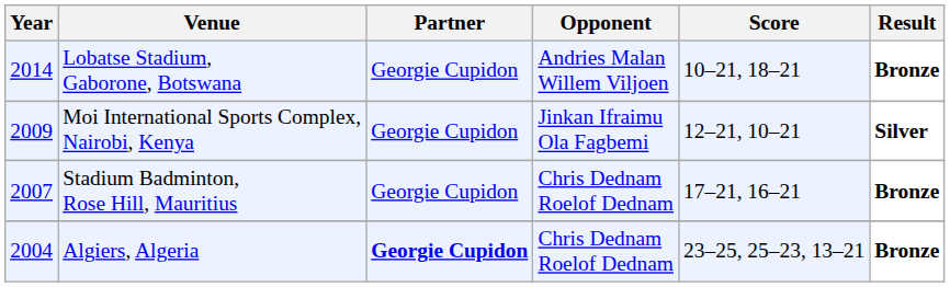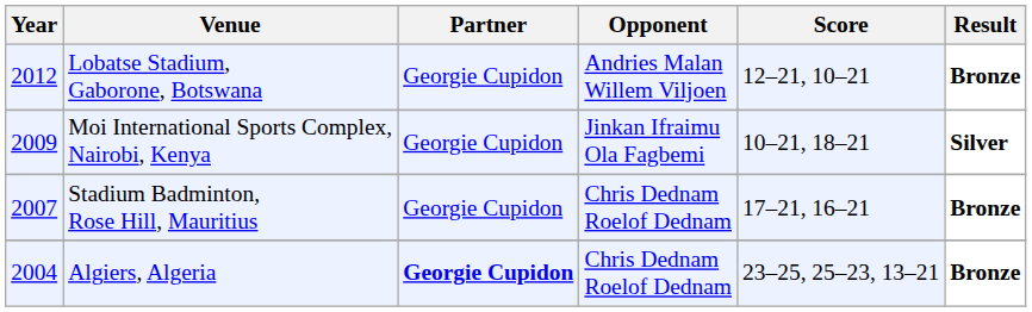Lobatse Stadium, Gaborone, Botswana | Year: 2014 -> 2012
Lobatse Stadium, Gaborone, Botswana | Score: 10–21, 18–21 -> 12–21, 10–21
Moi International Sports Complex, Nairobi, Kenya | Score: 12–21, 10–21 -> 10–21, 18–21
